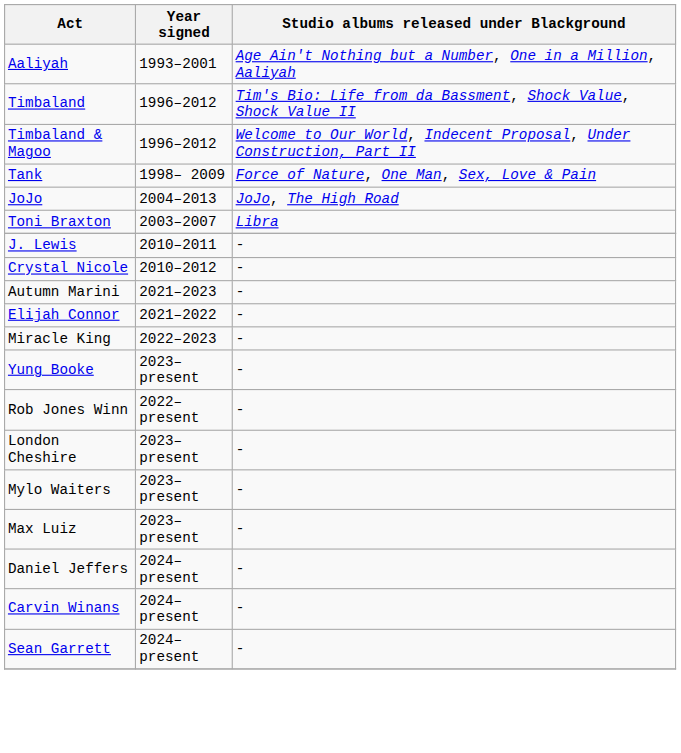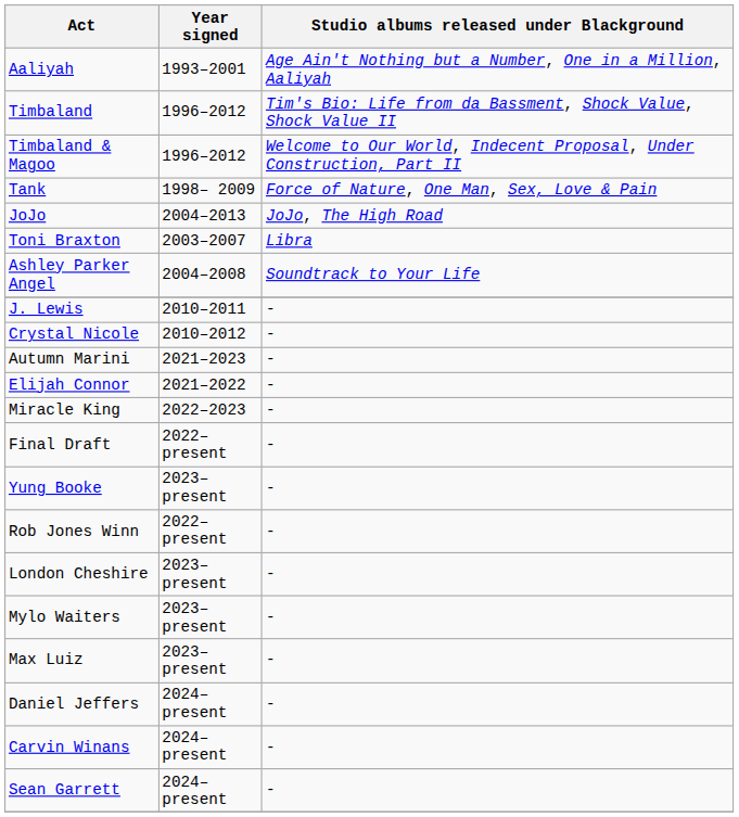+ row: Ashley Parker Angel | 2004–2008 | Soundtrack to Your Life
+ row: Final Draft | 2022–present | -
